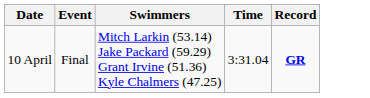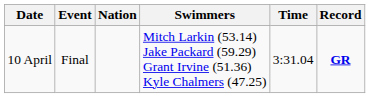+ column: Nation
